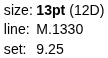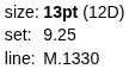rows swapped: set: <-> line:
